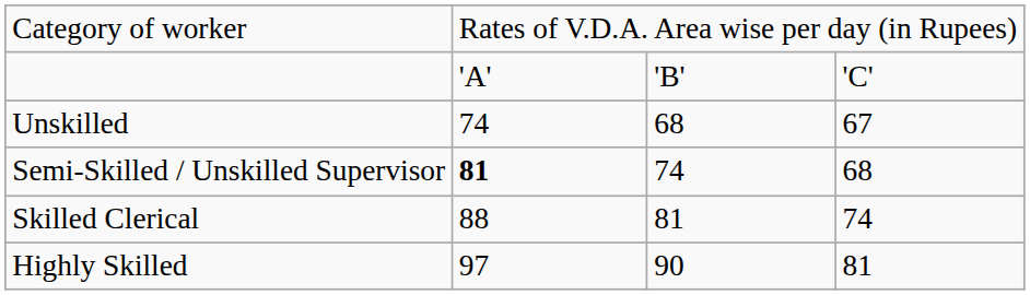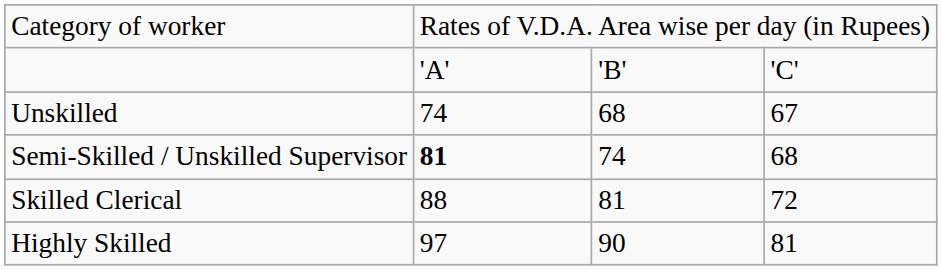Skilled Clerical | column 4: 74 -> 72
